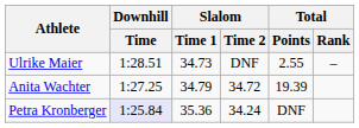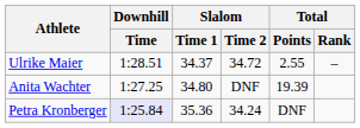Ulrike Maier | Slalom / Time 1: 34.73 -> 34.37
Ulrike Maier | Slalom / Time 2: DNF -> 34.72
Anita Wachter | Slalom / Time 1: 34.79 -> 34.80
Anita Wachter | Slalom / Time 2: 34.72 -> DNF
